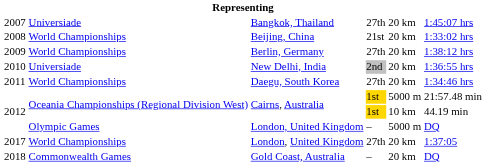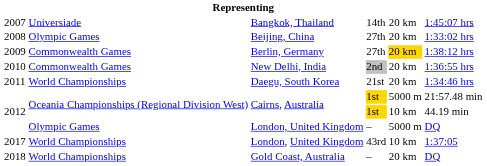2007 | column 4: 27th -> 14th
2008 | column 2: World Championships -> Olympic Games
2008 | column 4: 21st -> 27th
2009 | column 2: World Championships -> Commonwealth Games
2009 | column 5: no background -> gold background
2010 | column 2: Universiade -> Commonwealth Games
2011 | column 4: 27th -> 21st
2017 | column 4: 27th -> 43rd
2017 | column 5: 20 km -> 10 km
2018 | column 2: Commonwealth Games -> World Championships
